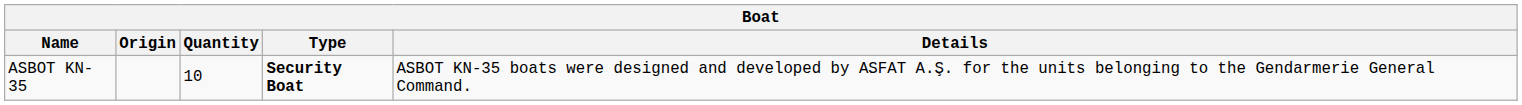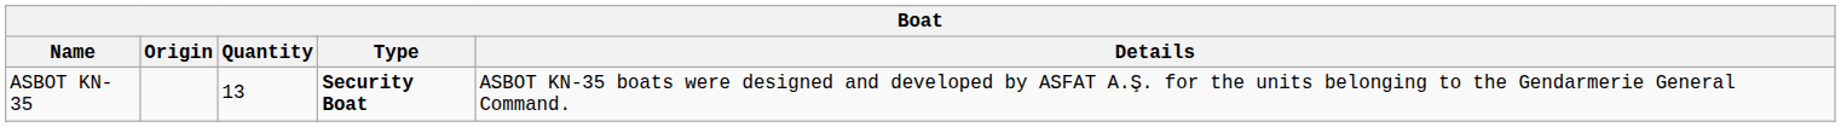ASBOT KN-35 | Quantity: 10 -> 13
